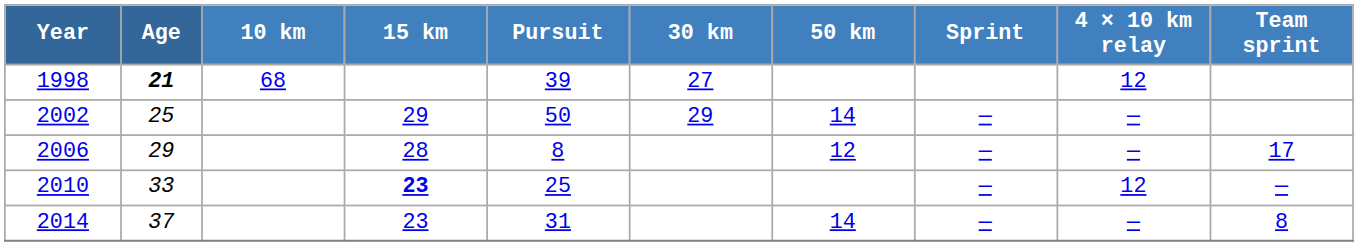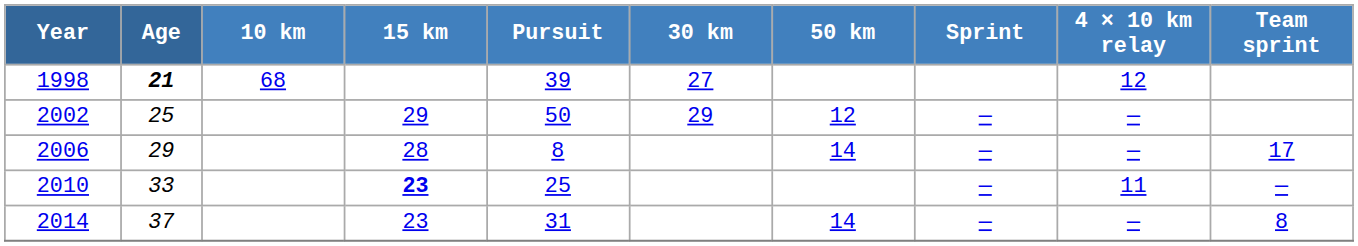2002 | 50 km: 14 -> 12
2006 | 50 km: 12 -> 14
2010 | 4 × 10 km relay: 12 -> 11
